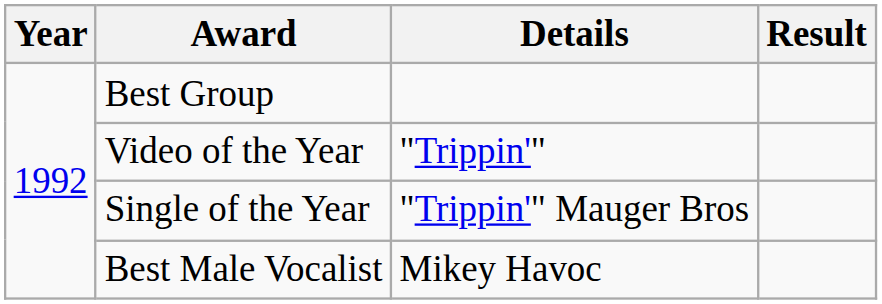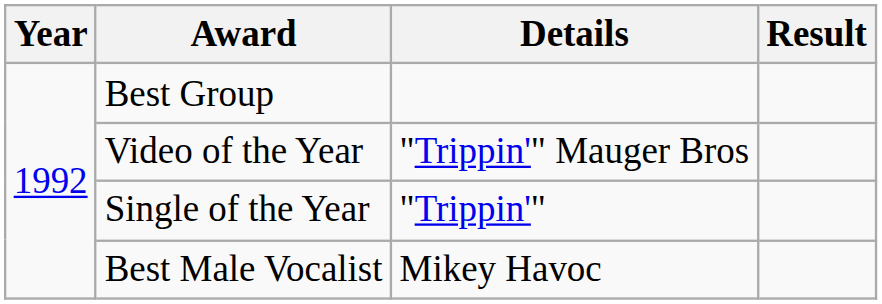Video of the Year | Details: "Trippin'" -> "Trippin'" Mauger Bros
Single of the Year | Details: "Trippin'" Mauger Bros -> "Trippin'"
